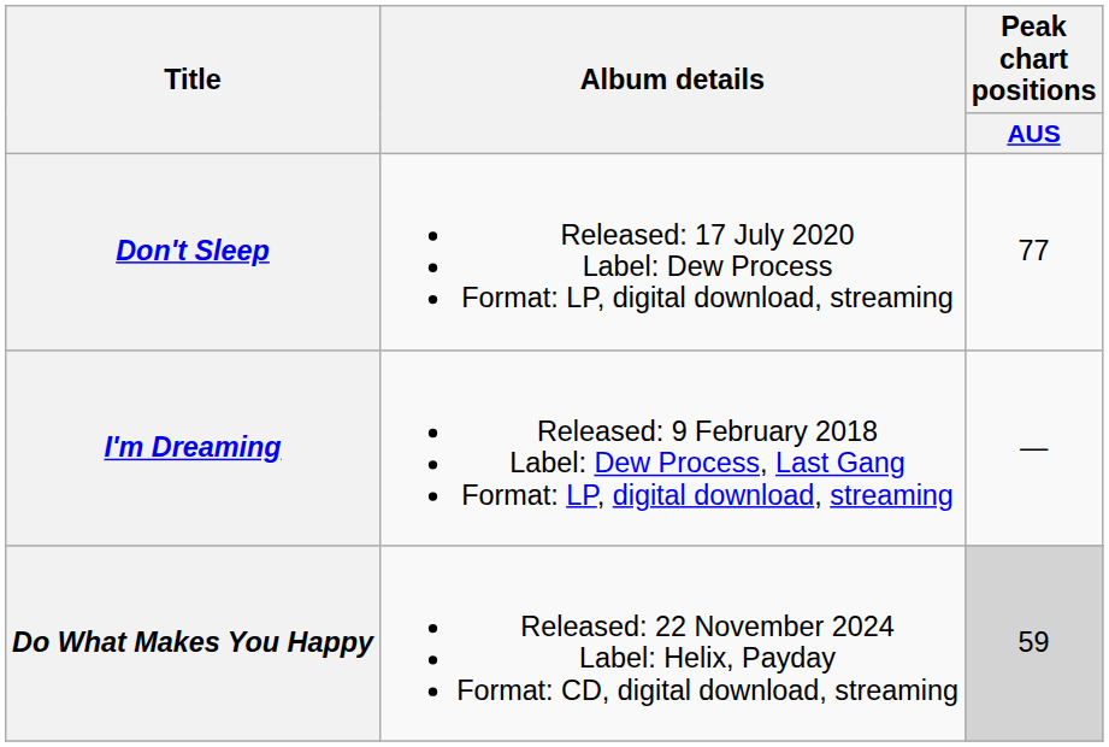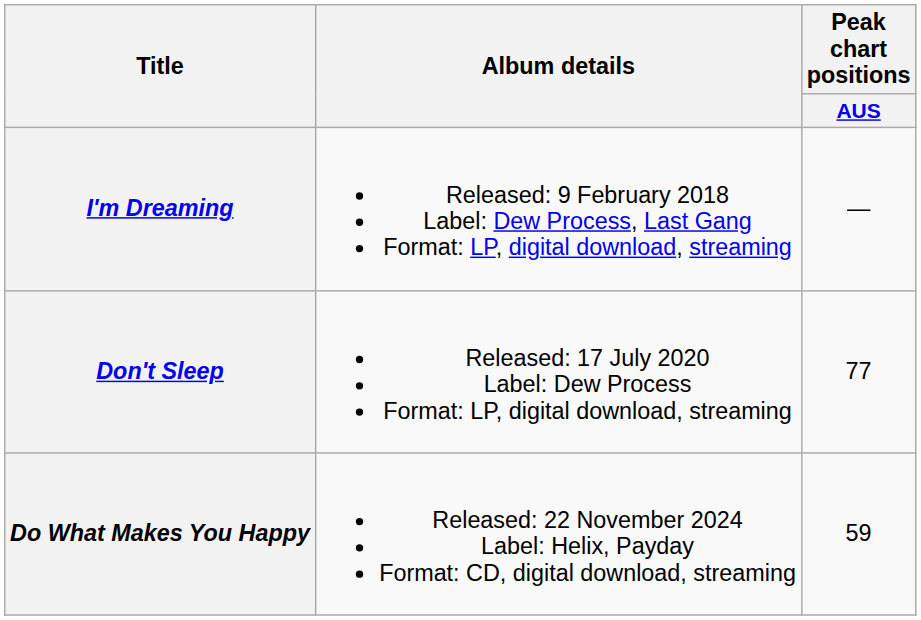rows swapped: I'm Dreaming <-> Don't Sleep
Do What Makes You Happy | Peak chart positions / AUS: lightgrey background -> no background
